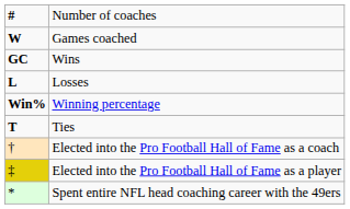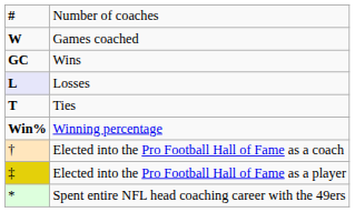Losses | column 1: no background -> lavender background
rows swapped: Ties <-> Winning percentage
